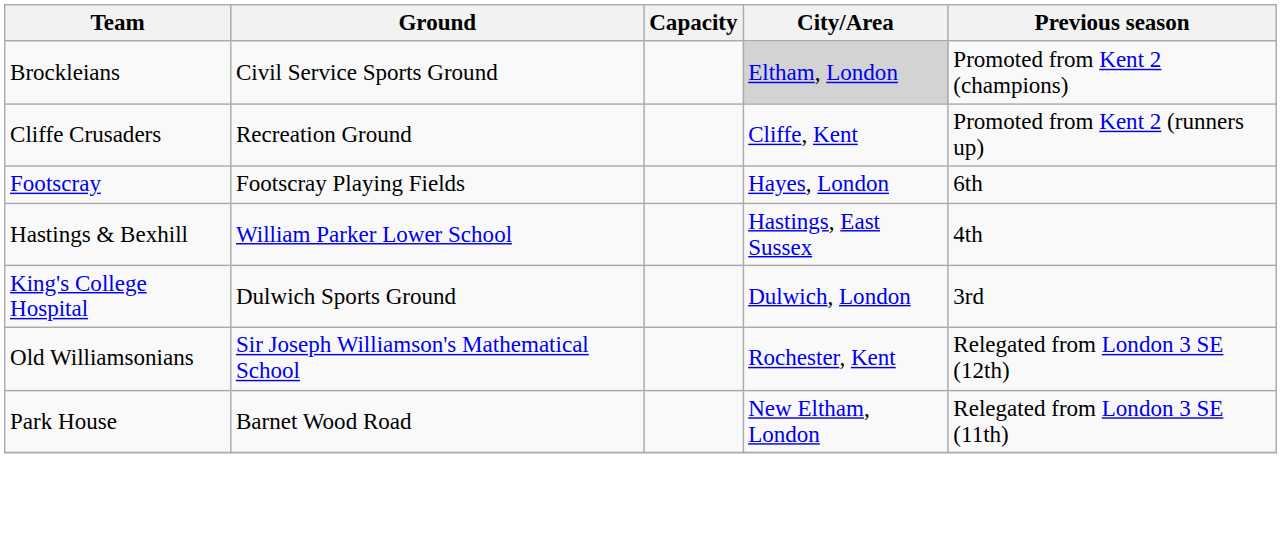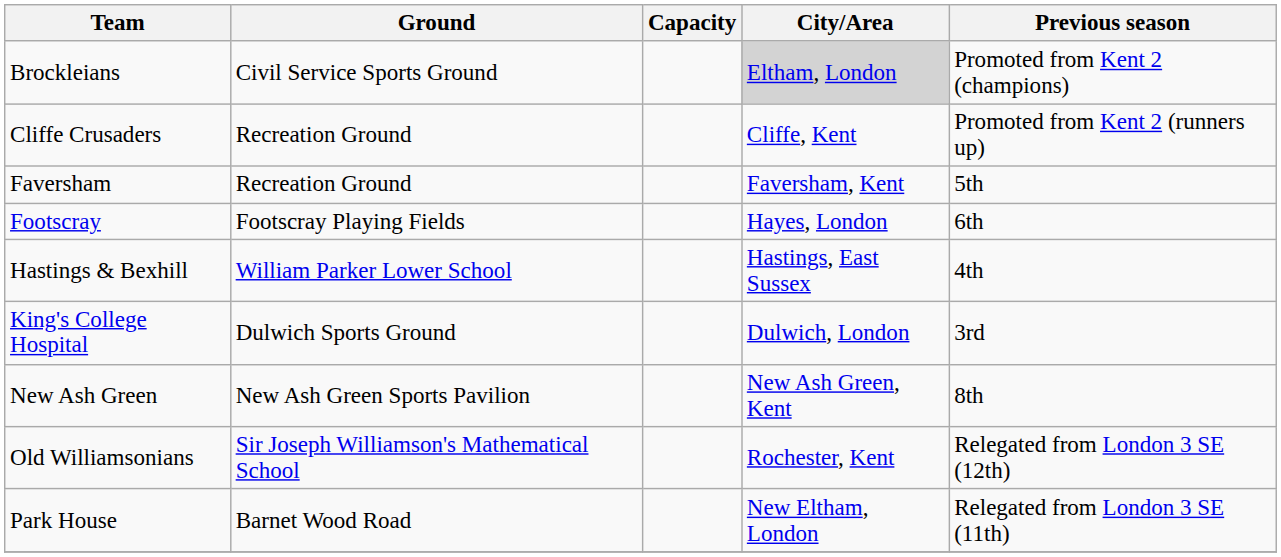+ row: Faversham | Recreation Ground | Faversham, Kent | 5th
+ row: New Ash Green | New Ash Green Sports Pavilion | New Ash Green, Kent | 8th
